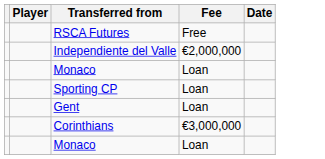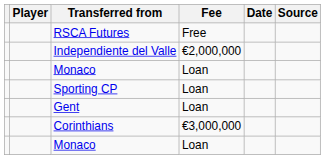+ column: Source
